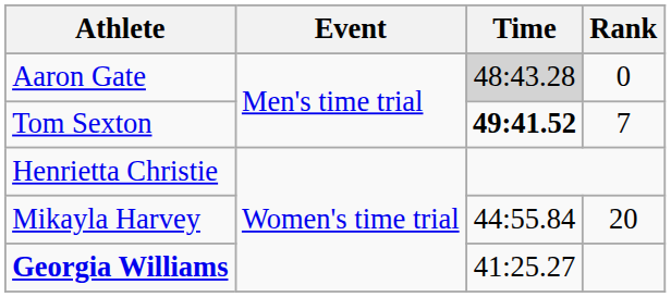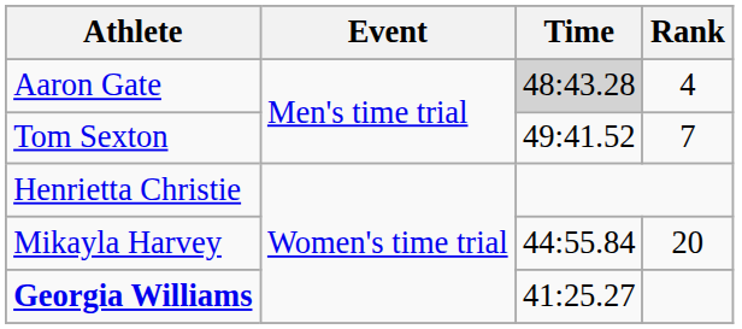Aaron Gate | Rank: 0 -> 4
Tom Sexton | Time: bold -> normal
